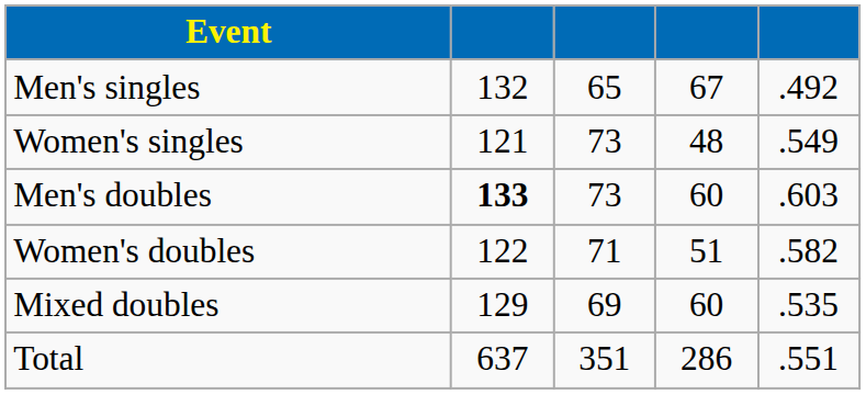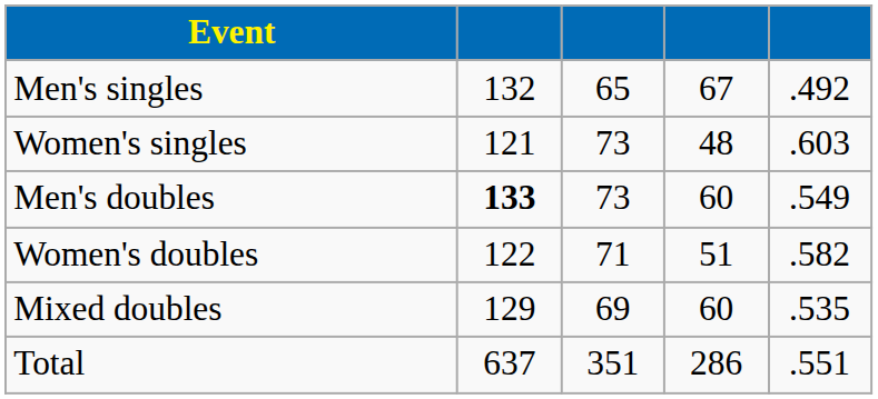Women's singles | column 5: .549 -> .603
Men's doubles | column 5: .603 -> .549
